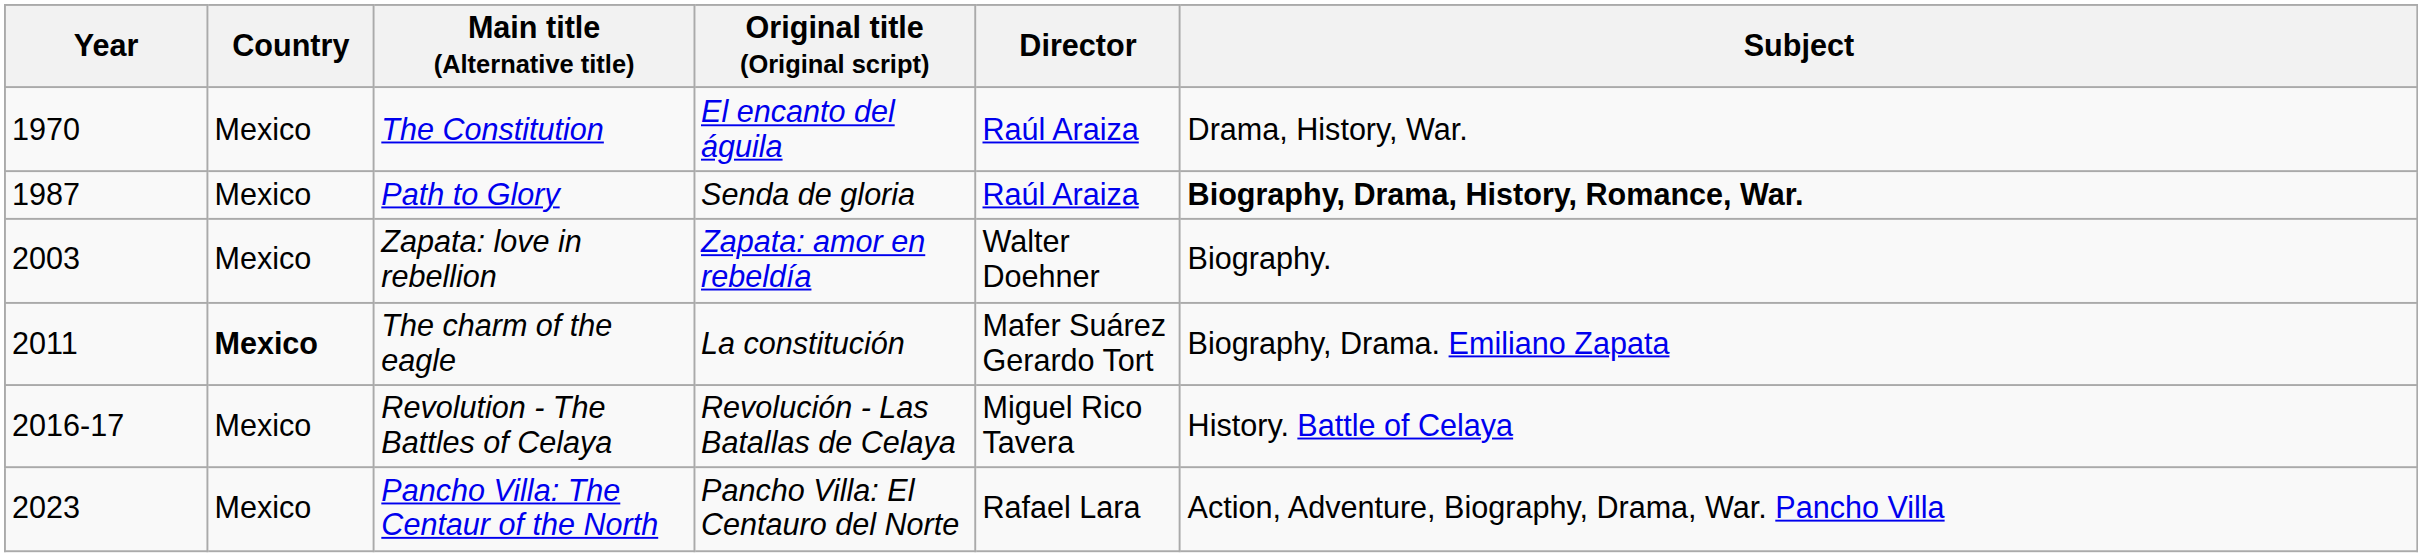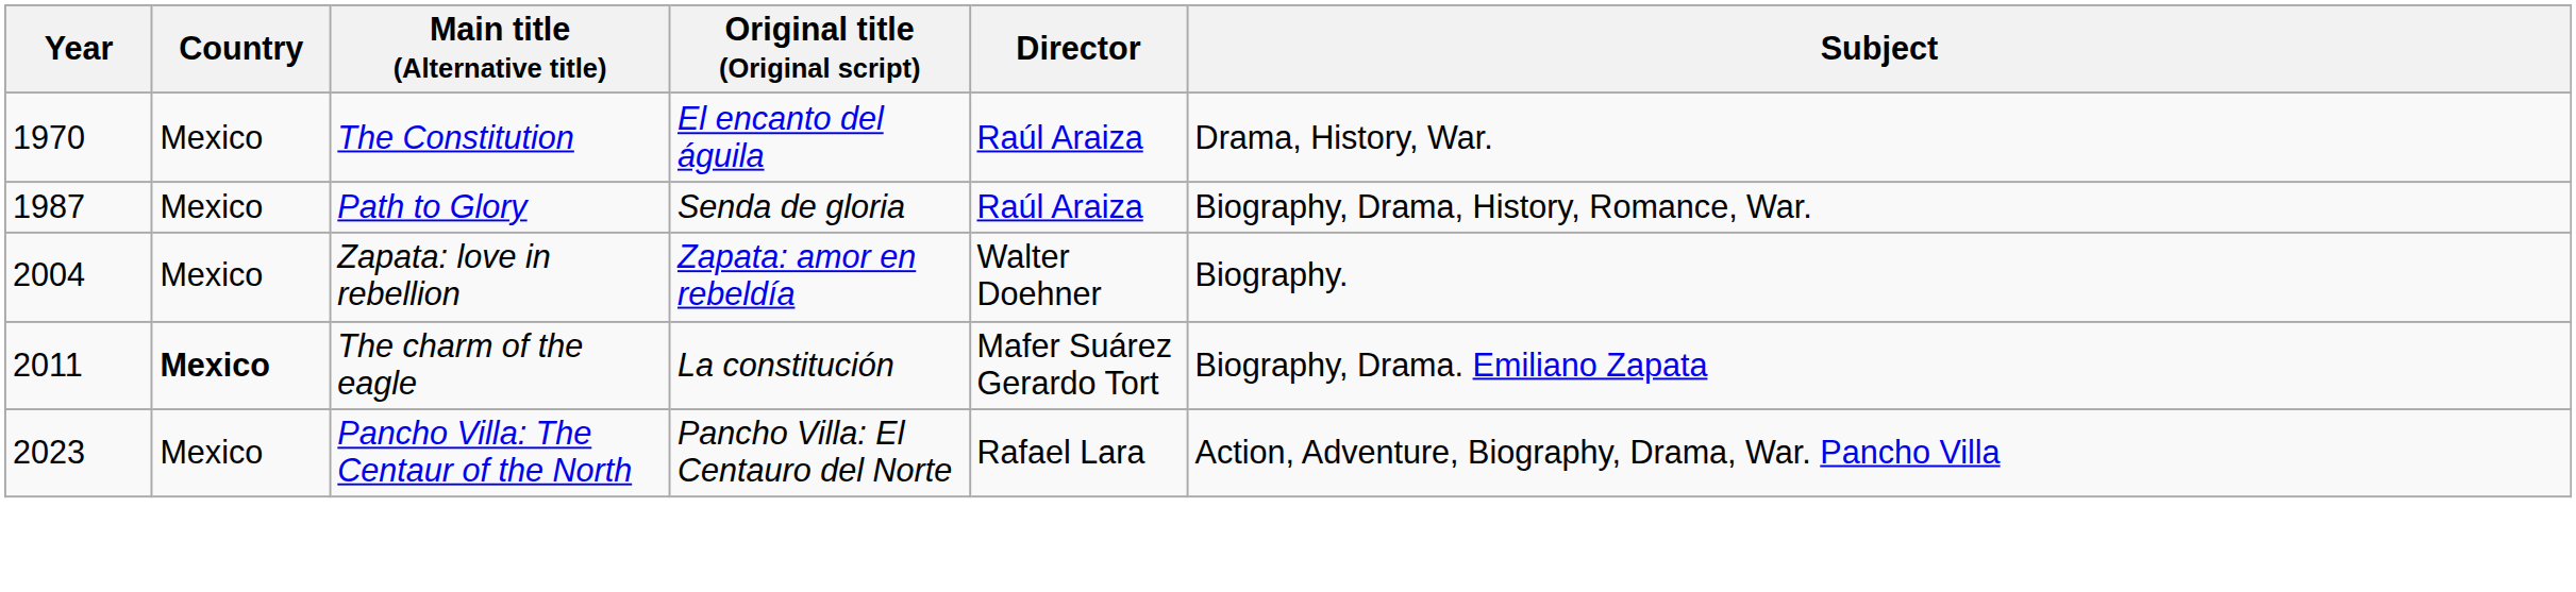Path to Glory | Subject: bold -> normal
Zapata: love in rebellion | Year: 2003 -> 2004
- row: 2016-17 | Mexico | Revolution - The Battles of Celaya | Revolución - Las Batallas de Celaya | Miguel Rico Tavera | History. Battle of Celaya
